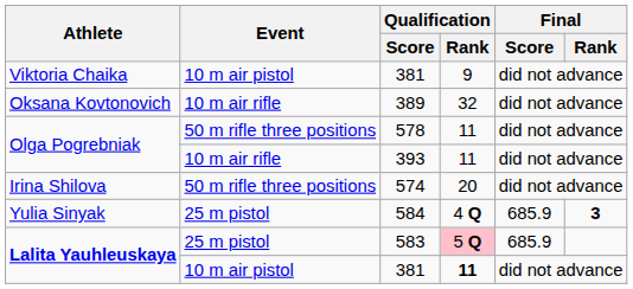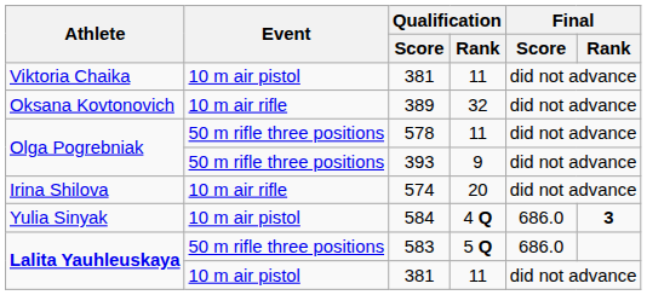Viktoria Chaika / 381 | Qualification / Rank: 9 -> 11
393 | Event: 10 m air rifle -> 50 m rifle three positions
393 | Qualification / Rank: 11 -> 9
574 | Event: 50 m rifle three positions -> 10 m air rifle
584 | Event: 25 m pistol -> 10 m air pistol
584 | Final / Score: 685.9 -> 686.0
583 | Event: 25 m pistol -> 50 m rifle three positions
583 | Qualification / Rank: pink background -> no background
583 | Final / Score: 685.9 -> 686.0
Lalita Yauhleuskaya / 381 | Qualification / Rank: bold -> normal
